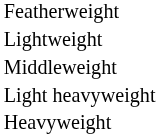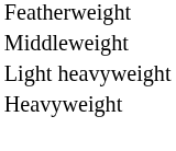- row: Lightweight
